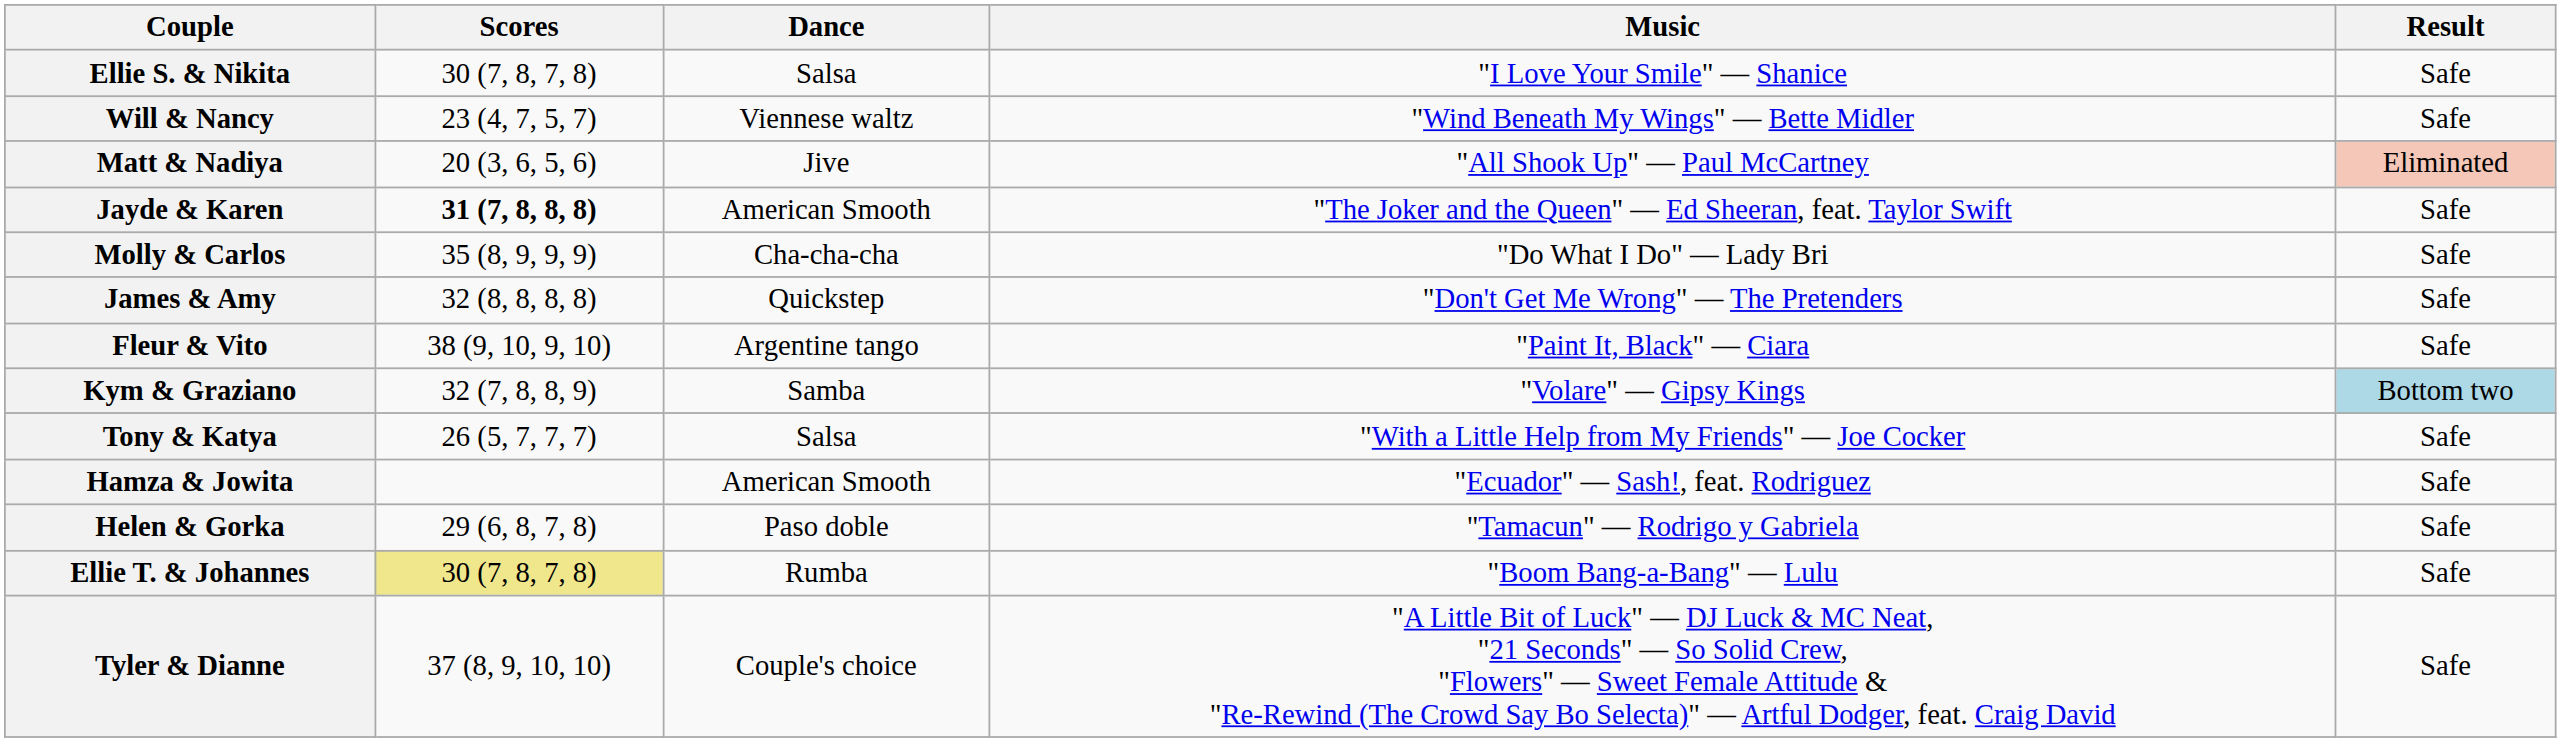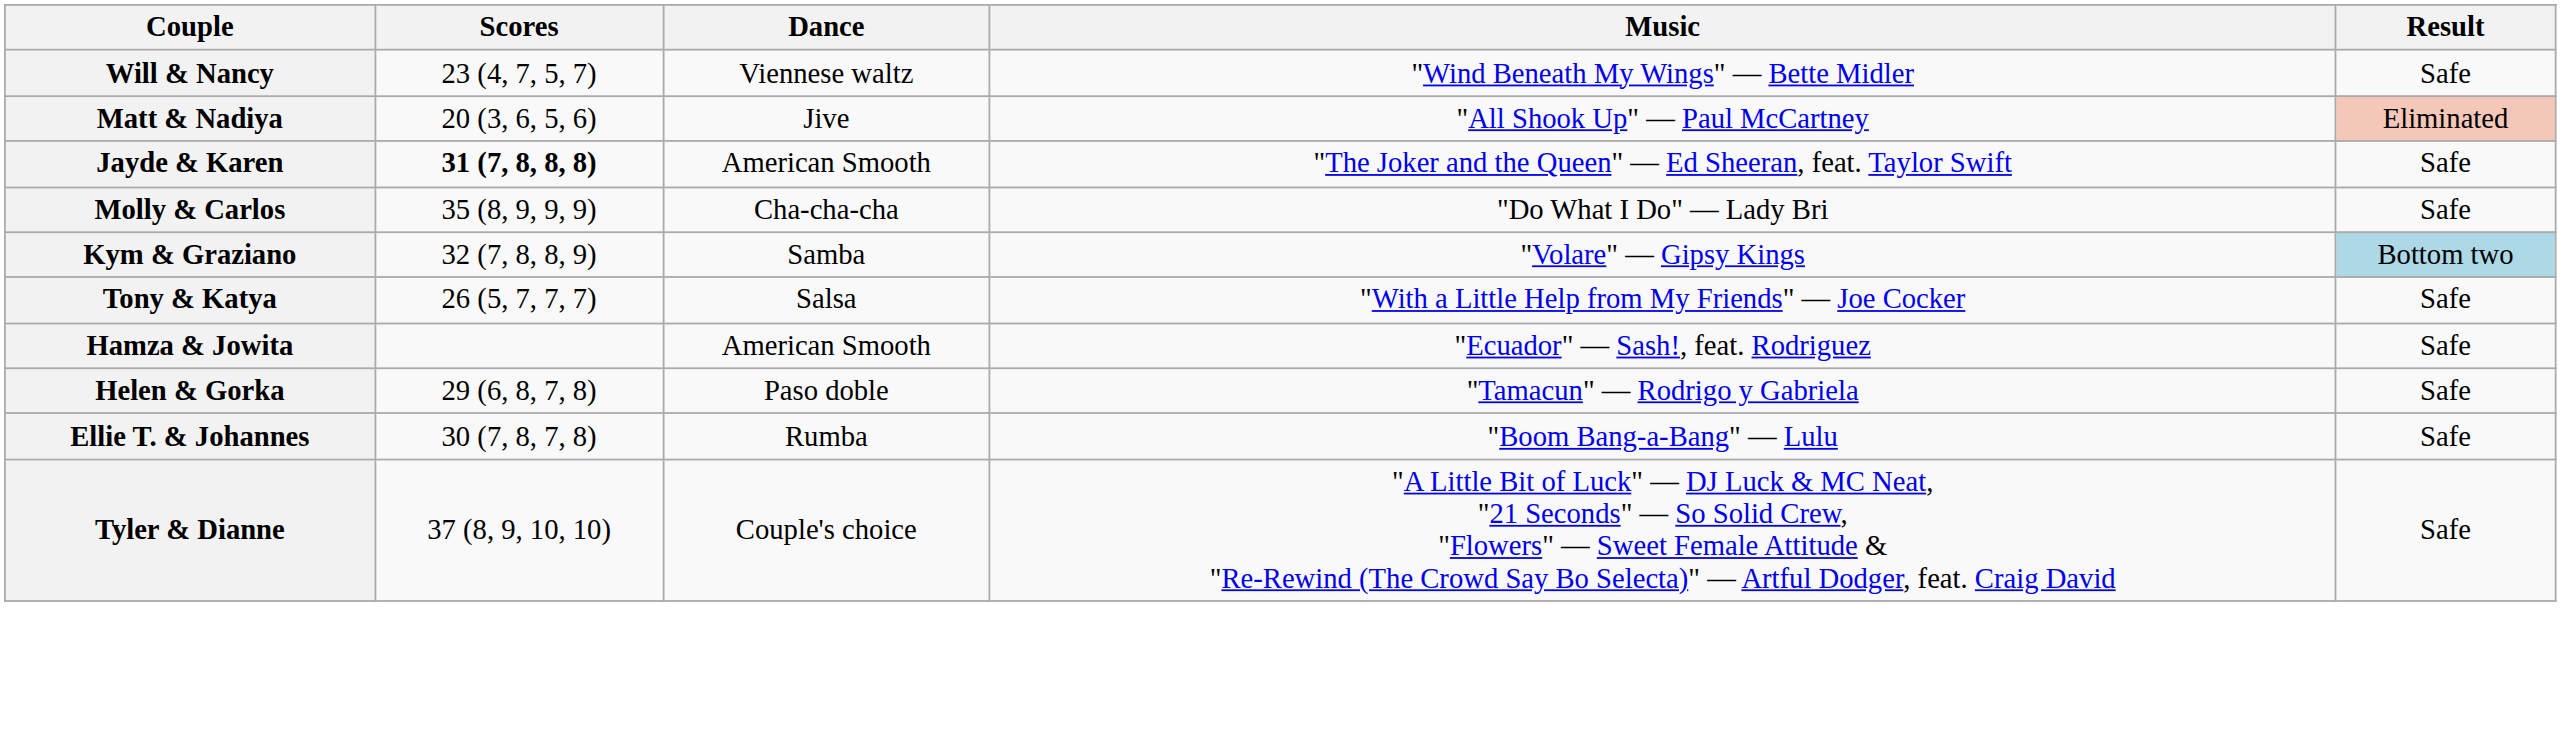- row: Ellie S. & Nikita | 30 (7, 8, 7, 8) | Salsa | "I Love Your Smile" — Shanice | Safe
- row: James & Amy | 32 (8, 8, 8, 8) | Quickstep | "Don't Get Me Wrong" — The Pretenders | Safe
- row: Fleur & Vito | 38 (9, 10, 9, 10) | Argentine tango | "Paint It, Black" — Ciara | Safe
Ellie T. & Johannes | Scores: khaki background -> no background
